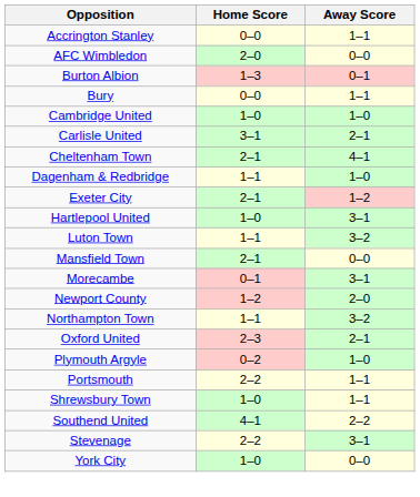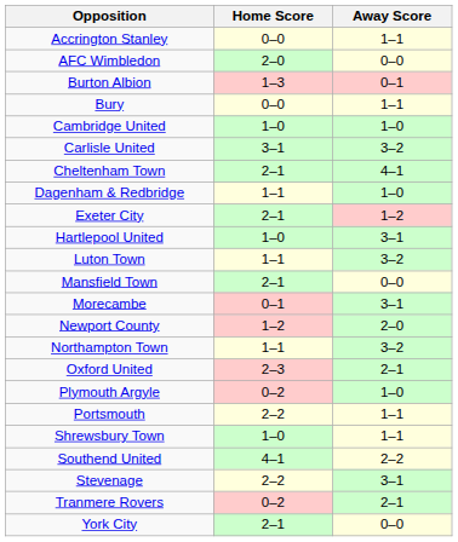Carlisle United | Away Score: 2–1 -> 3–2
+ row: Tranmere Rovers | 0–2 | 2–1
York City | Home Score: 1–0 -> 2–1
